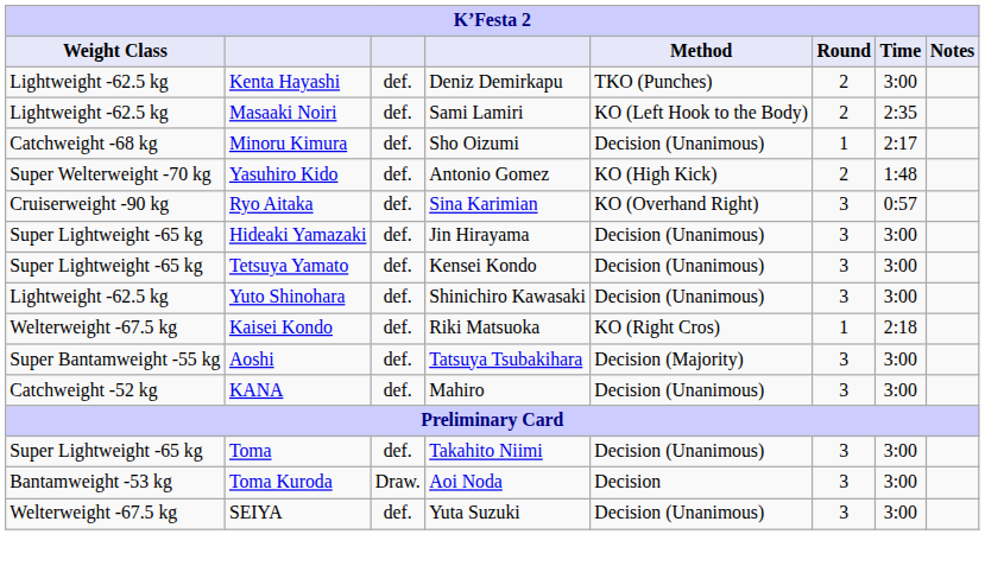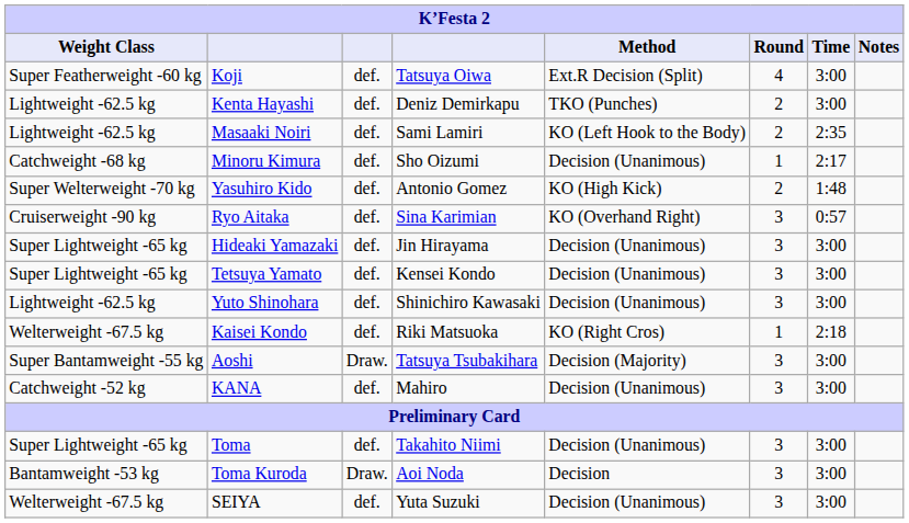+ row: Super Featherweight -60 kg | Koji | def. | Tatsuya Oiwa | Ext.R Decision (Split) | 4 | 3:00
Aoshi | column 3: def. -> Draw.
